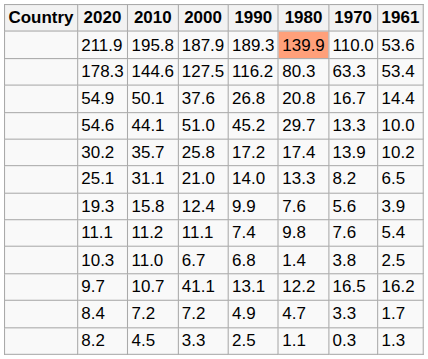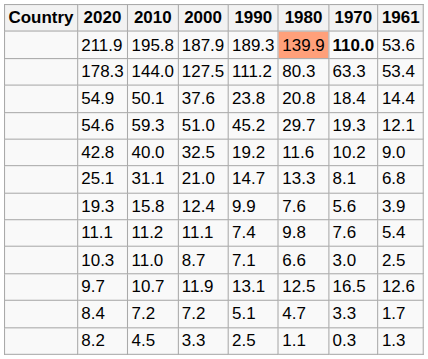211.9 | 1970: normal -> bold
178.3 | 2010: 144.6 -> 144.0
178.3 | 1990: 116.2 -> 111.2
54.9 | 1990: 26.8 -> 23.8
54.9 | 1970: 16.7 -> 18.4
54.6 | 2010: 44.1 -> 59.3
54.6 | 1970: 13.3 -> 19.3
54.6 | 1961: 10.0 -> 12.1
+ row: 42.8 | 40.0 | 32.5 | 19.2 | 11.6 | 10.2 | 9.0
- row: 30.2 | 35.7 | 25.8 | 17.2 | 17.4 | 13.9 | 10.2
25.1 | 1990: 14.0 -> 14.7
25.1 | 1970: 8.2 -> 8.1
25.1 | 1961: 6.5 -> 6.8
10.3 | 2000: 6.7 -> 8.7
10.3 | 1990: 6.8 -> 7.1
10.3 | 1980: 1.4 -> 6.6
10.3 | 1970: 3.8 -> 3.0
9.7 | 2000: 41.1 -> 11.9
9.7 | 1980: 12.2 -> 12.5
9.7 | 1961: 16.2 -> 12.6
8.4 | 1990: 4.9 -> 5.1
